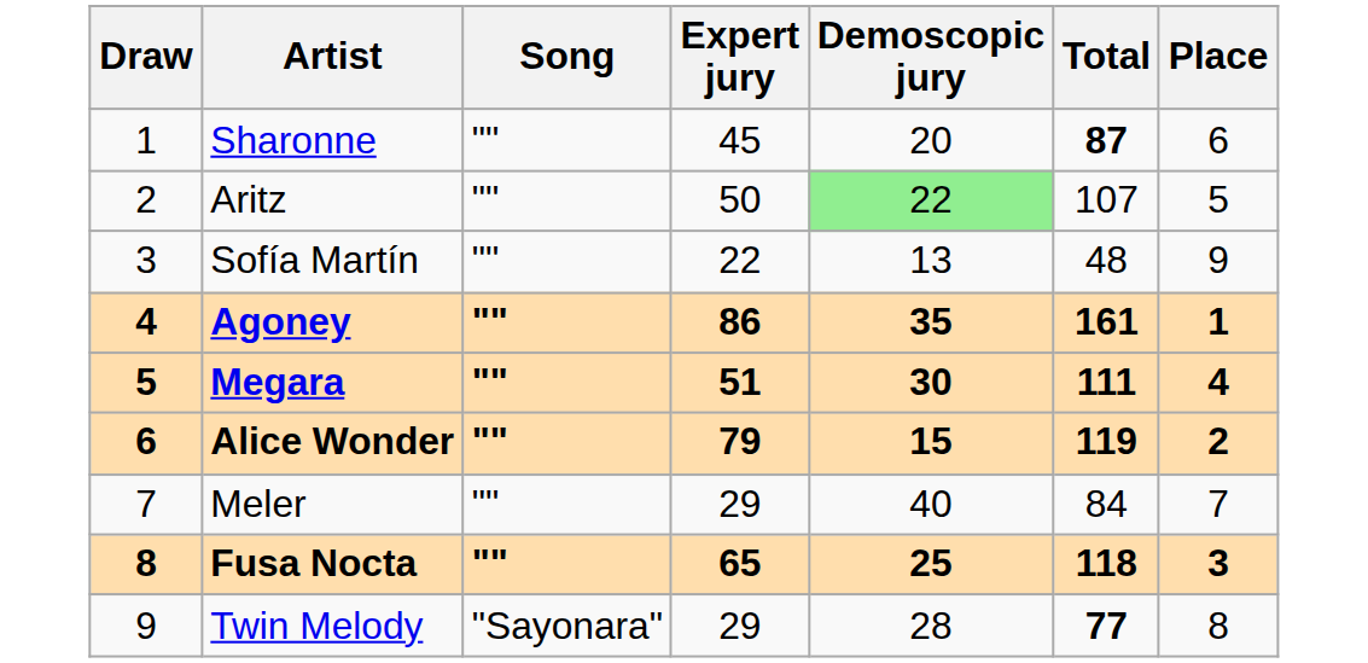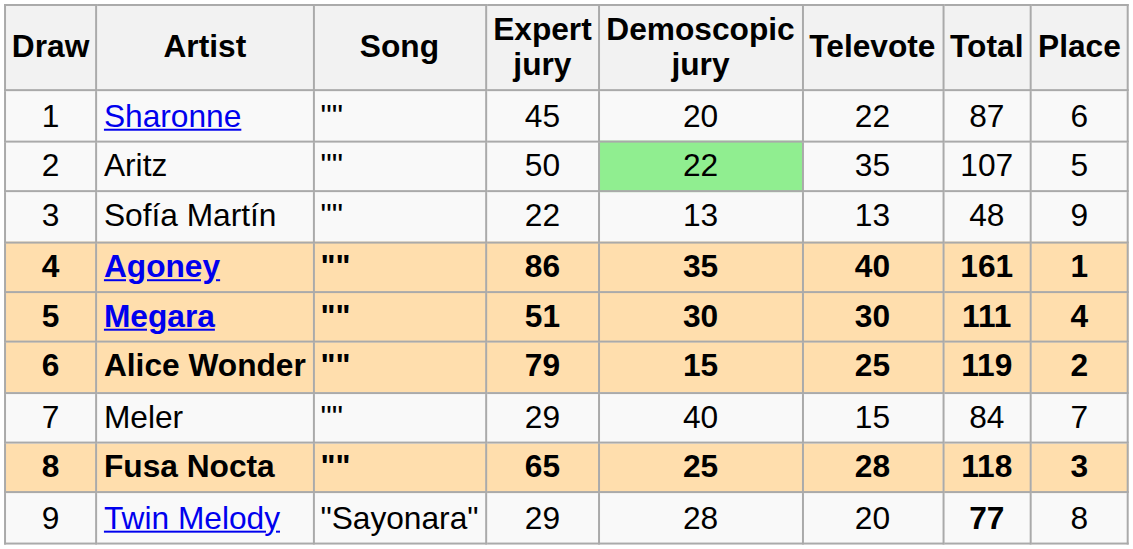+ column: Televote | 22 | 35 | 13 | 40 | 30 | 25 | 15 | 28 | 20
Sharonne | Total: bold -> normal
